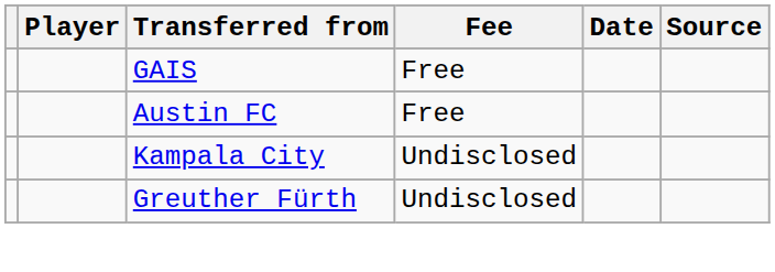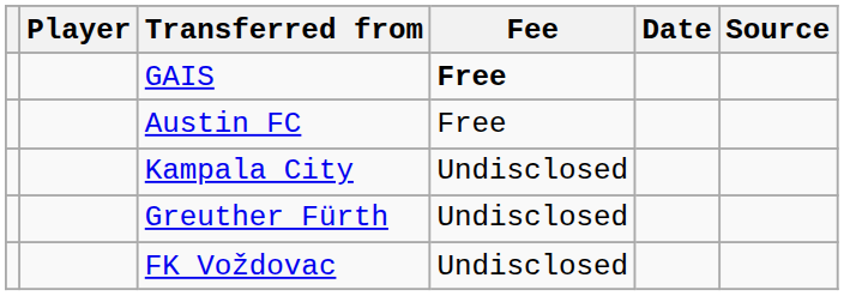GAIS | Fee: normal -> bold
+ row: FK Voždovac | Undisclosed
